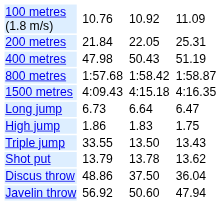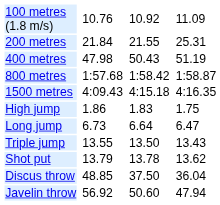200 metres | column 5: 22.05 -> 21.55
rows swapped: High jump <-> Long jump
Triple jump | column 3: 33.55 -> 13.55
Discus throw | column 3: 48.86 -> 48.85
